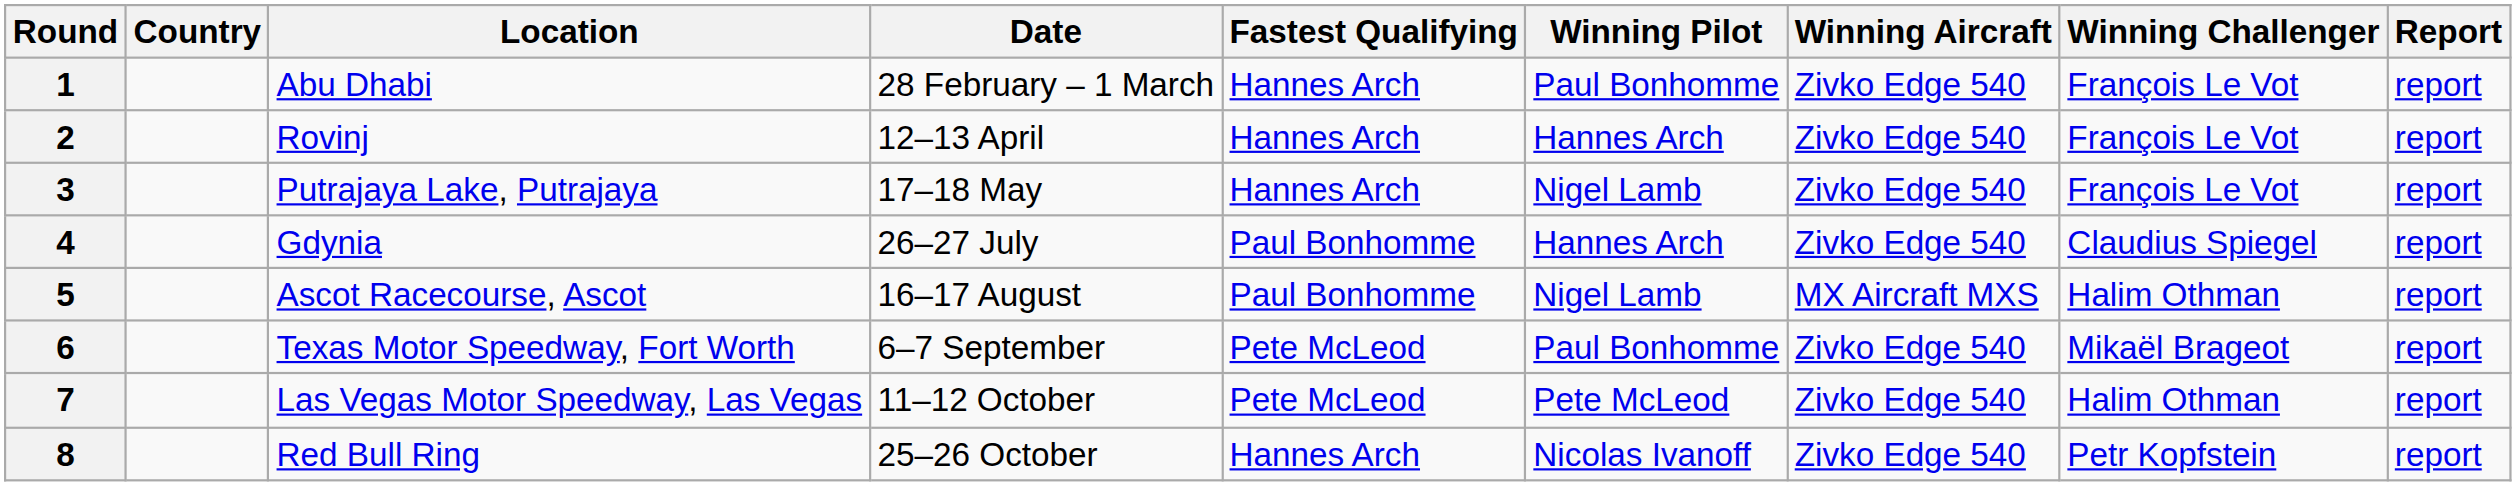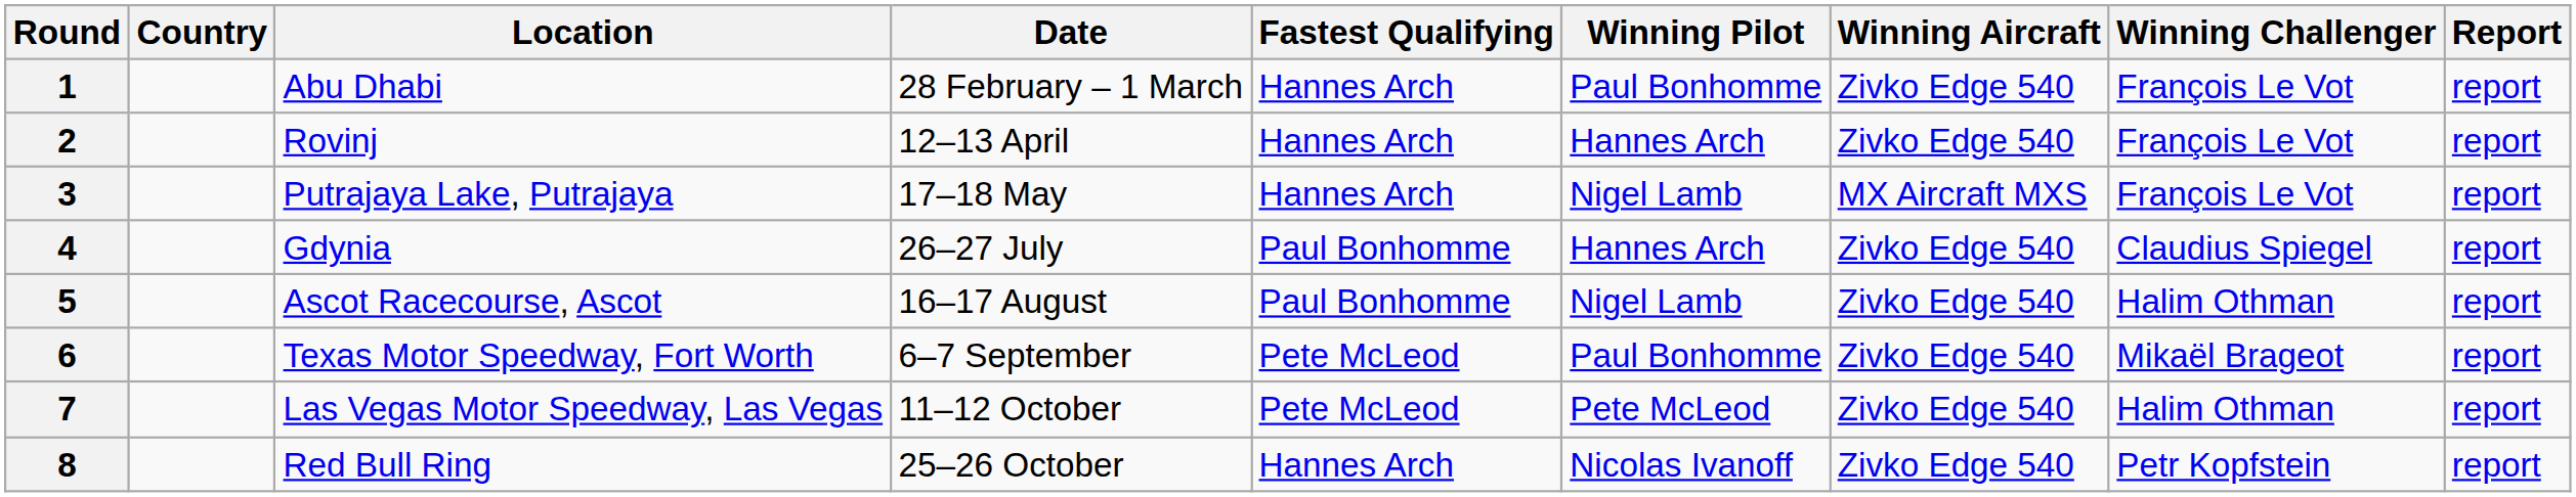3 | Winning Aircraft: Zivko Edge 540 -> MX Aircraft MXS
5 | Winning Aircraft: MX Aircraft MXS -> Zivko Edge 540
